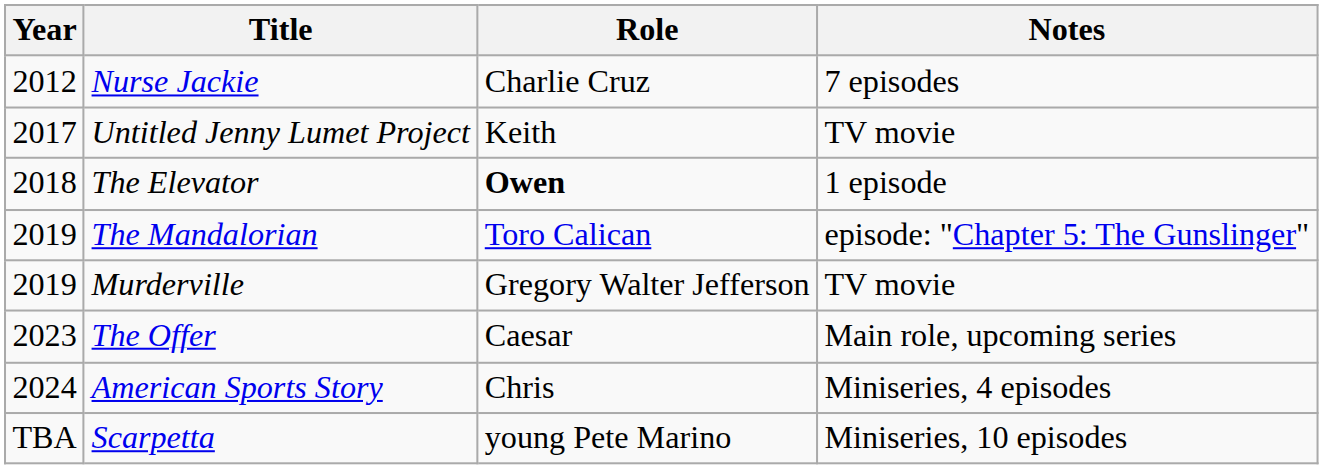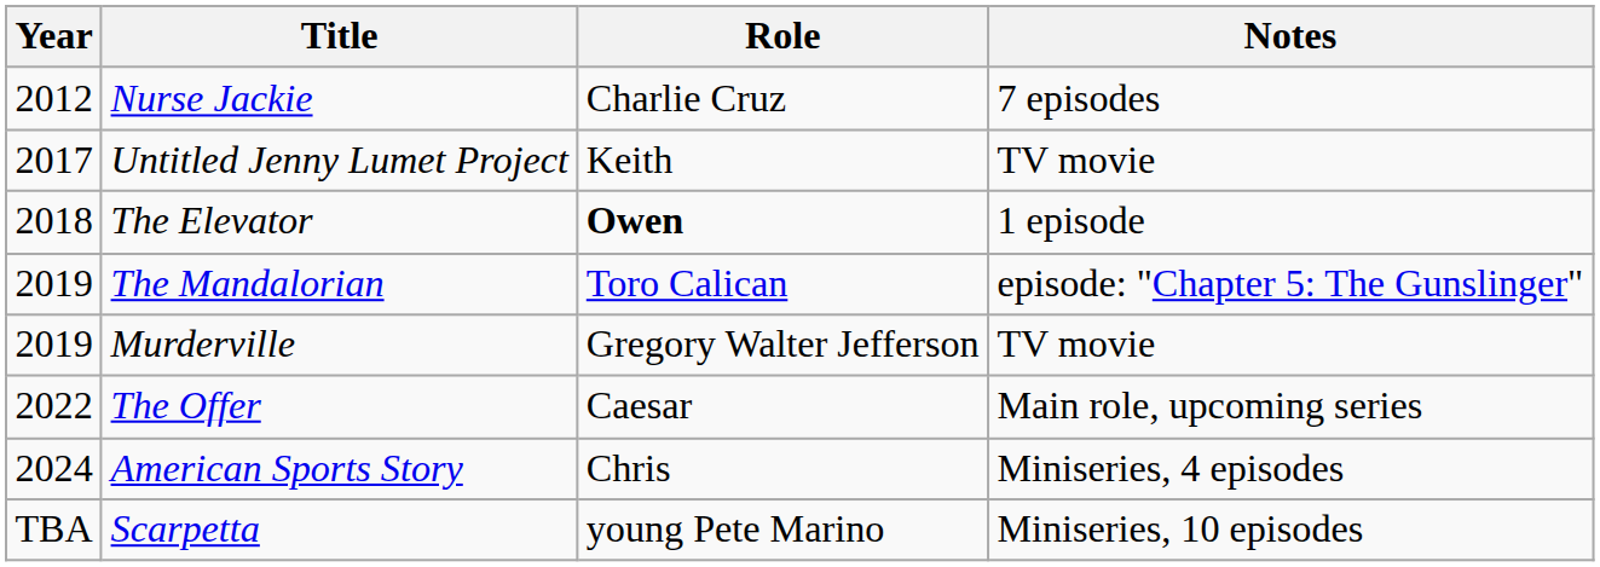The Offer | Year: 2023 -> 2022
